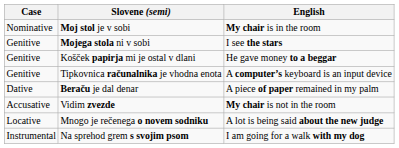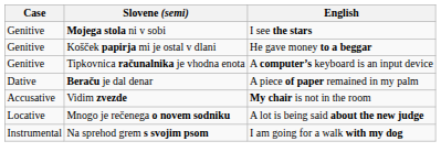- row: Nominative | Moj stol je v sobi | My chair is in the room
